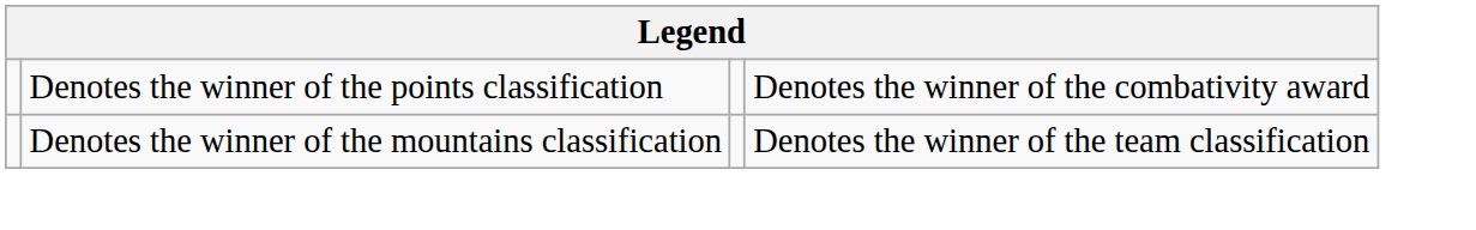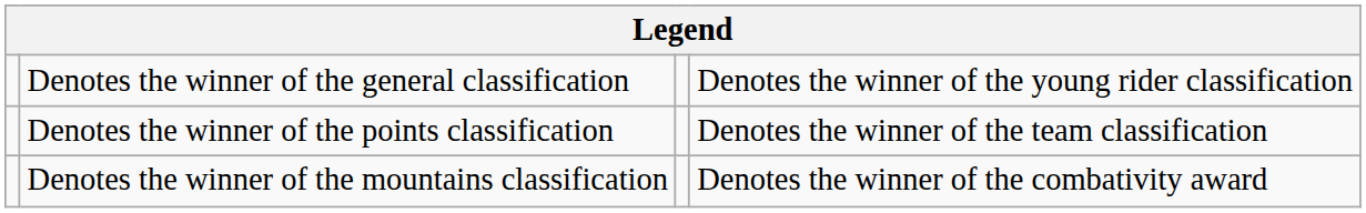+ row: Denotes the winner of the general classification | Denotes the winner of the young rider classification
Denotes the winner of the points classification | column 4: Denotes the winner of the combativity award -> Denotes the winner of the team classification
Denotes the winner of the mountains classification | column 4: Denotes the winner of the team classification -> Denotes the winner of the combativity award
